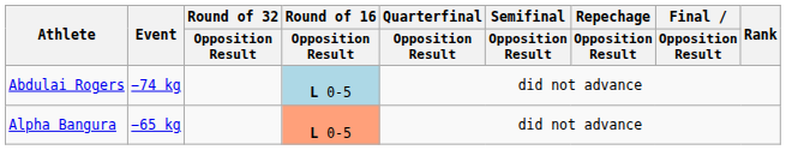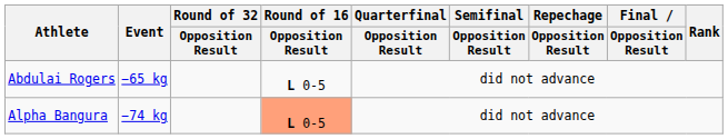Abdulai Rogers | Event: −74 kg -> −65 kg
Abdulai Rogers | Round of 16 / Opposition Result: lightblue background -> no background
Alpha Bangura | Event: −65 kg -> −74 kg
